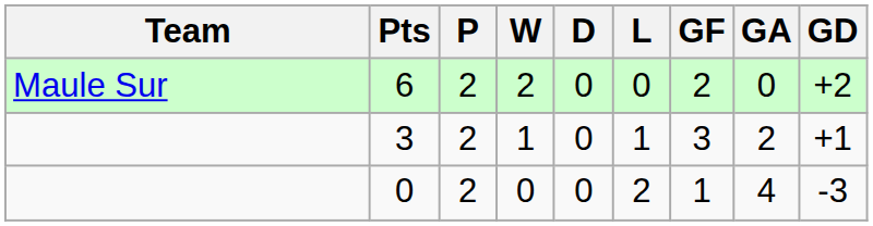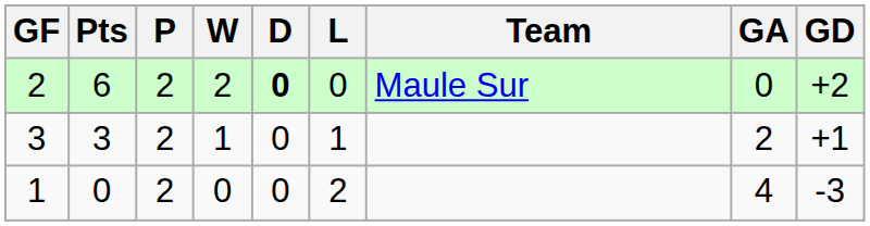columns swapped: Team <-> GF
6 | D: normal -> bold
